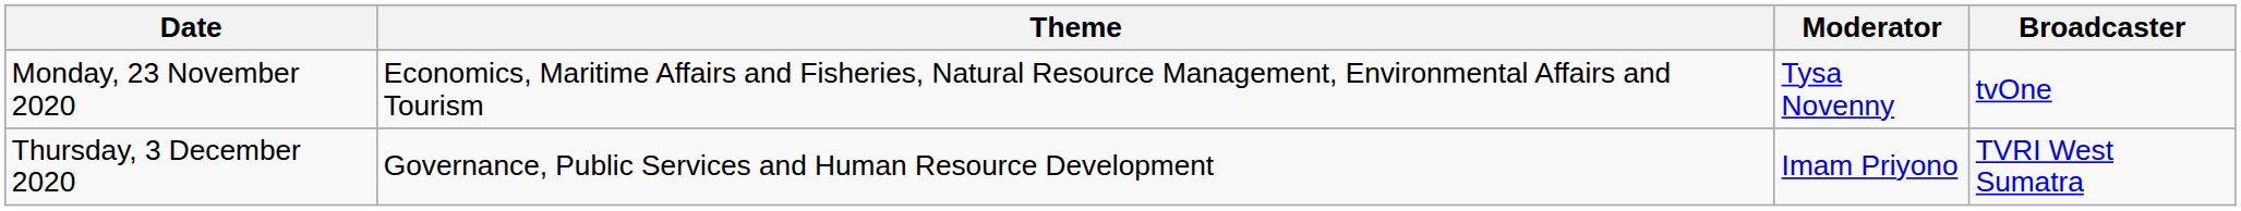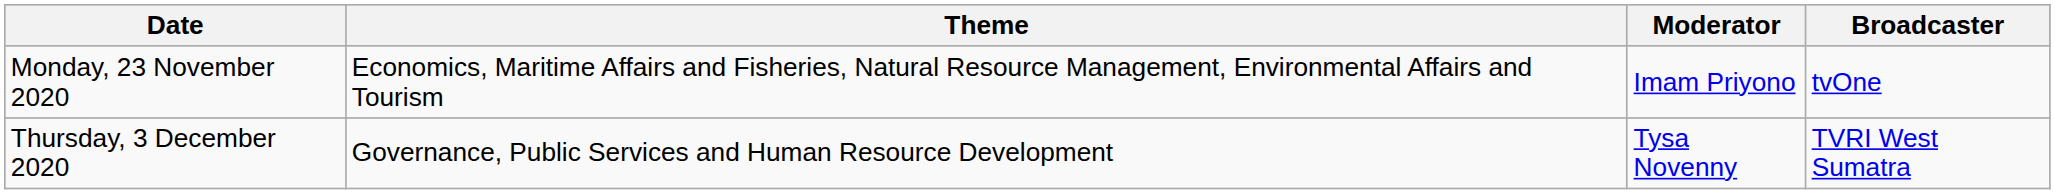Monday, 23 November 2020 | Moderator: Tysa Novenny -> Imam Priyono
Thursday, 3 December 2020 | Moderator: Imam Priyono -> Tysa Novenny
